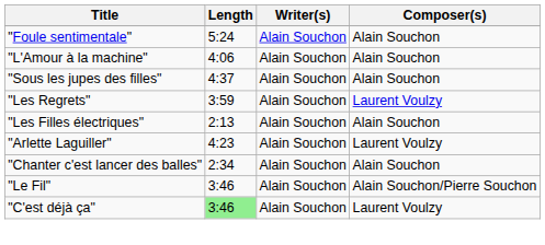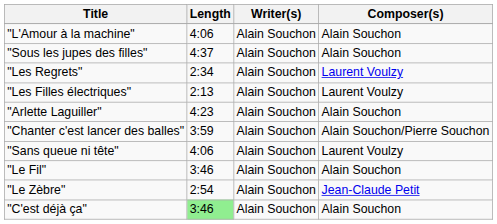- row: "Foule sentimentale" | 5:24 | Alain Souchon | Alain Souchon
"Les Regrets" | Length: 3:59 -> 2:34
"Les Filles électriques" | Composer(s): Alain Souchon -> Laurent Voulzy
"Arlette Laguiller" | Composer(s): Laurent Voulzy -> Alain Souchon
"Chanter c'est lancer des balles" | Length: 2:34 -> 3:59
"Chanter c'est lancer des balles" | Composer(s): Alain Souchon -> Alain Souchon/Pierre Souchon
+ row: "Sans queue ni tête" | 4:06 | Alain Souchon | Laurent Voulzy
"Le Fil" | Composer(s): Alain Souchon/Pierre Souchon -> Alain Souchon
+ row: "Le Zèbre" | 2:54 | Alain Souchon | Jean-Claude Petit
"C'est déjà ça" | Composer(s): Laurent Voulzy -> Alain Souchon
